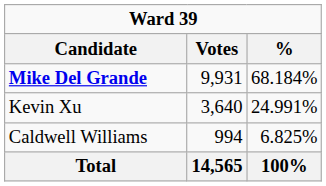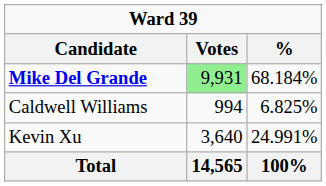Mike Del Grande | Votes: no background -> lightgreen background
rows swapped: Kevin Xu <-> Caldwell Williams
